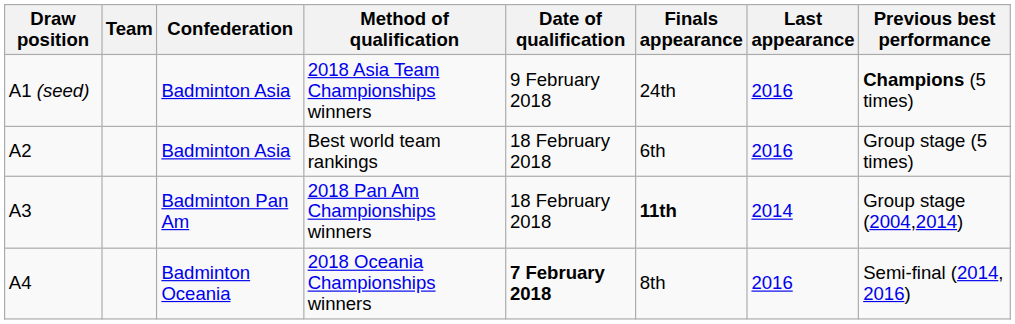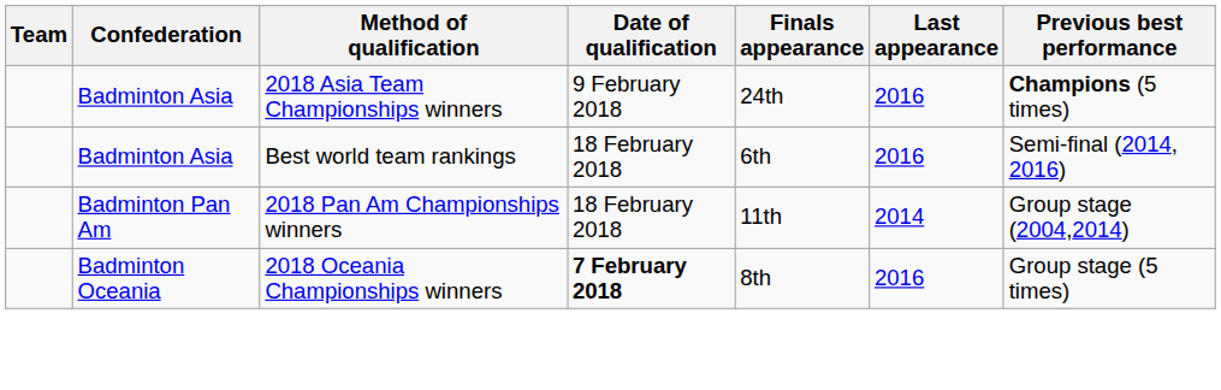- column: Draw position | A1 (seed) | A2 | A3 | A4
Best world team rankings | Previous best performance: Group stage (5 times) -> Semi-final (2014, 2016)
2018 Pan Am Championships winners | Finals appearance: bold -> normal
2018 Oceania Championships winners | Previous best performance: Semi-final (2014, 2016) -> Group stage (5 times)
